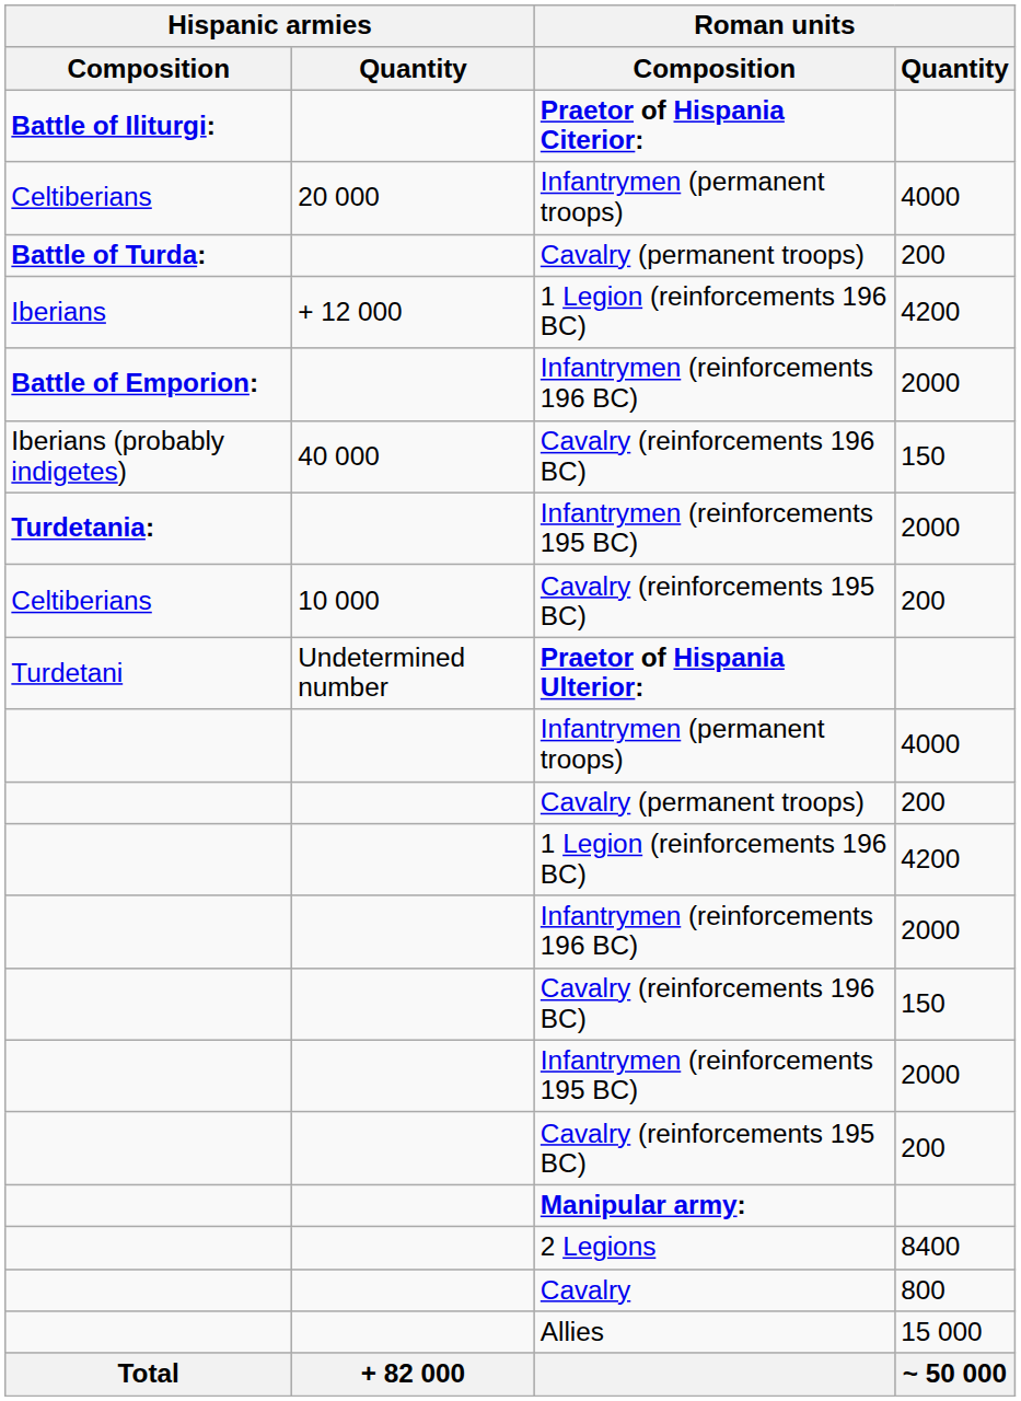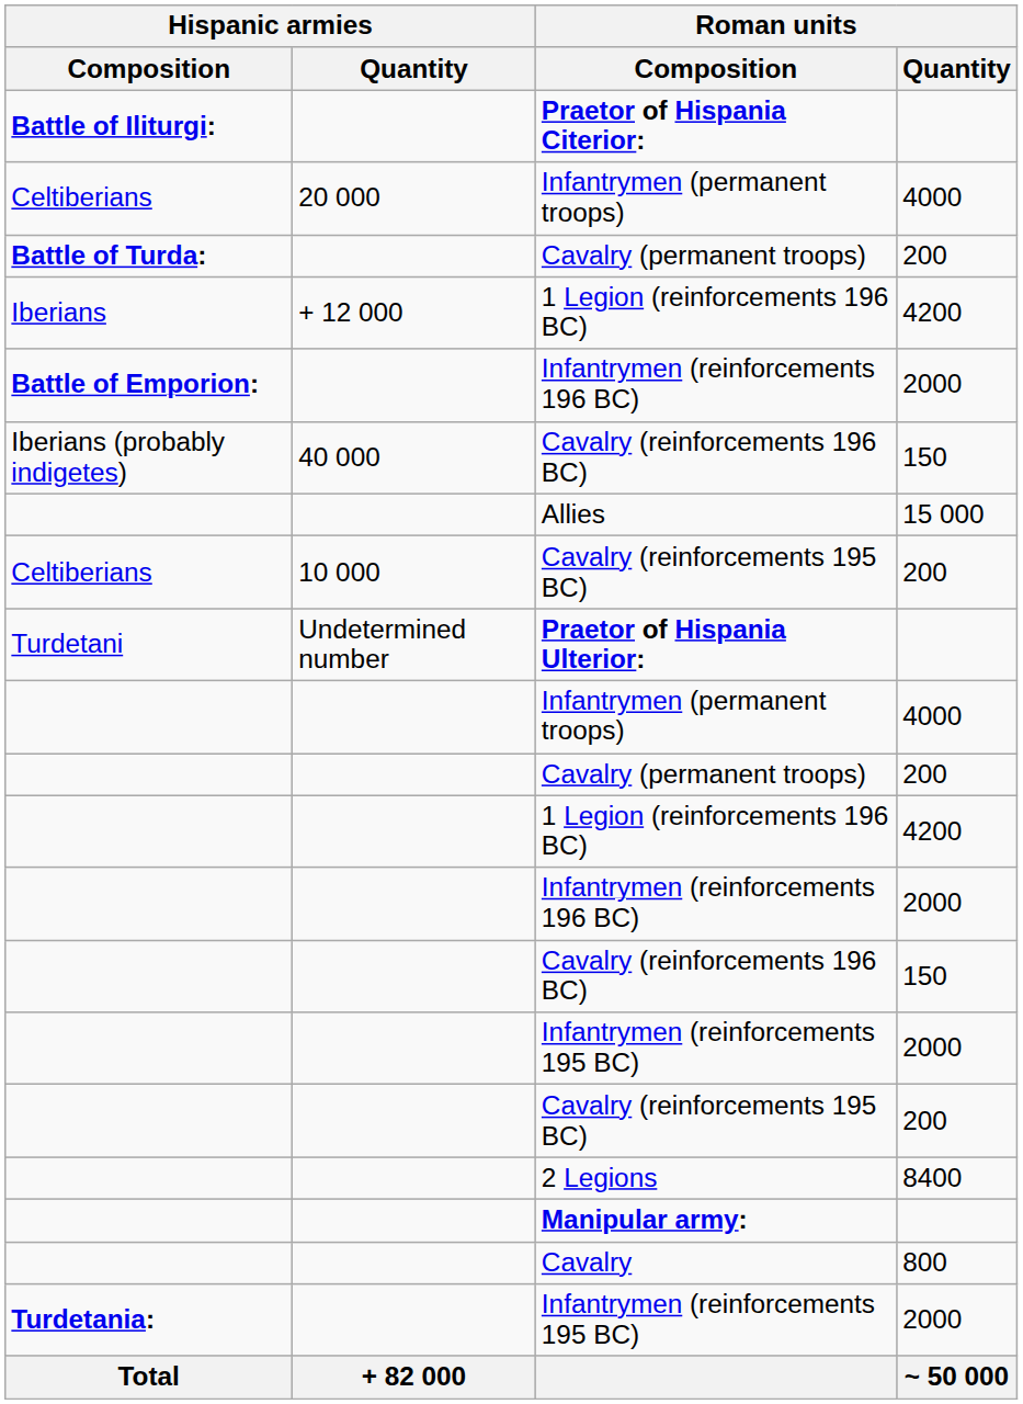rows swapped: Turdetania: / Infantrymen (reinforcements 195 BC) <-> Allies
rows swapped: Manipular army: <-> 2 Legions
